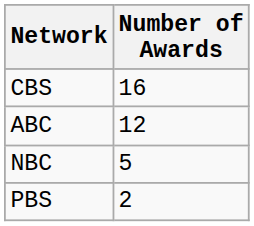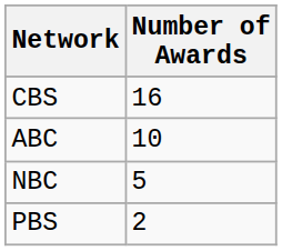ABC | Number of Awards: 12 -> 10
